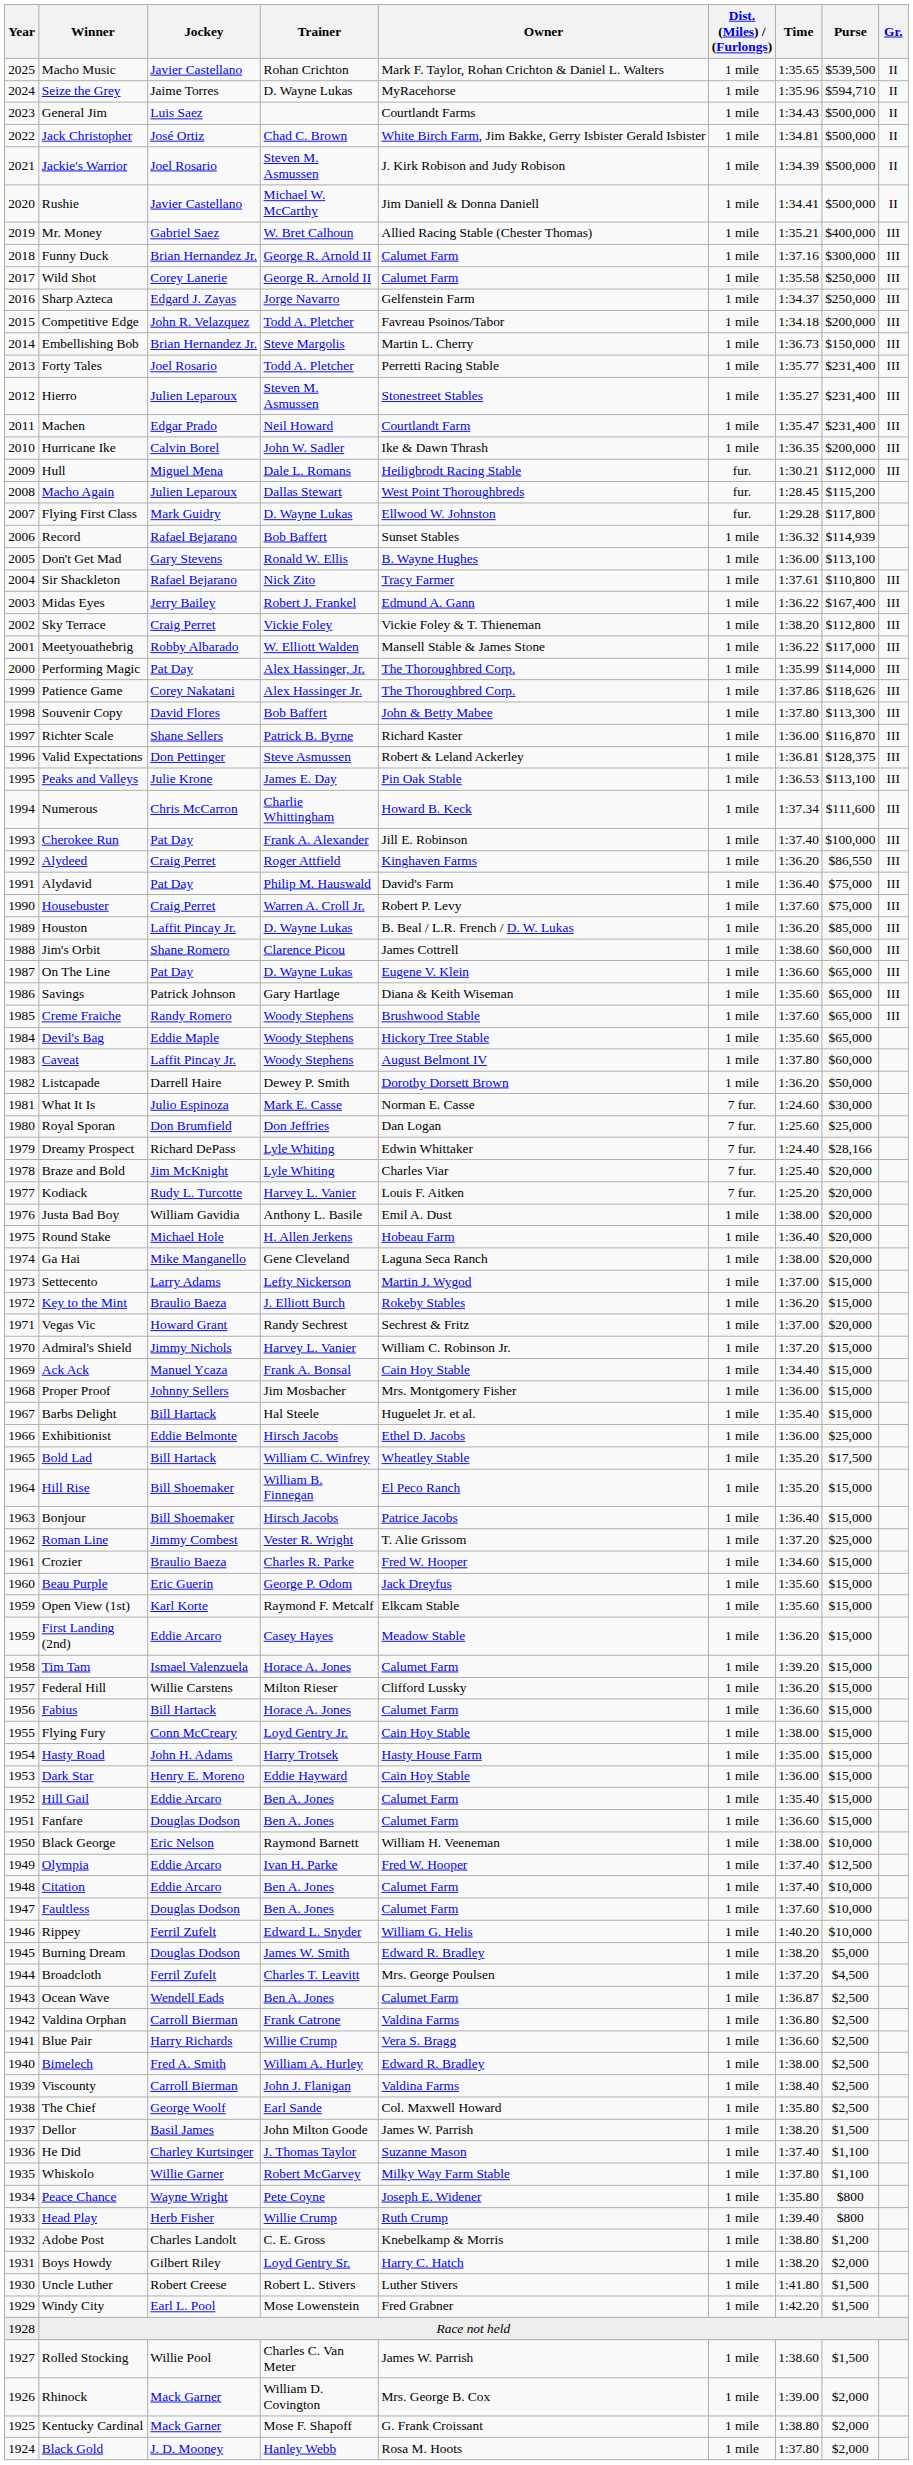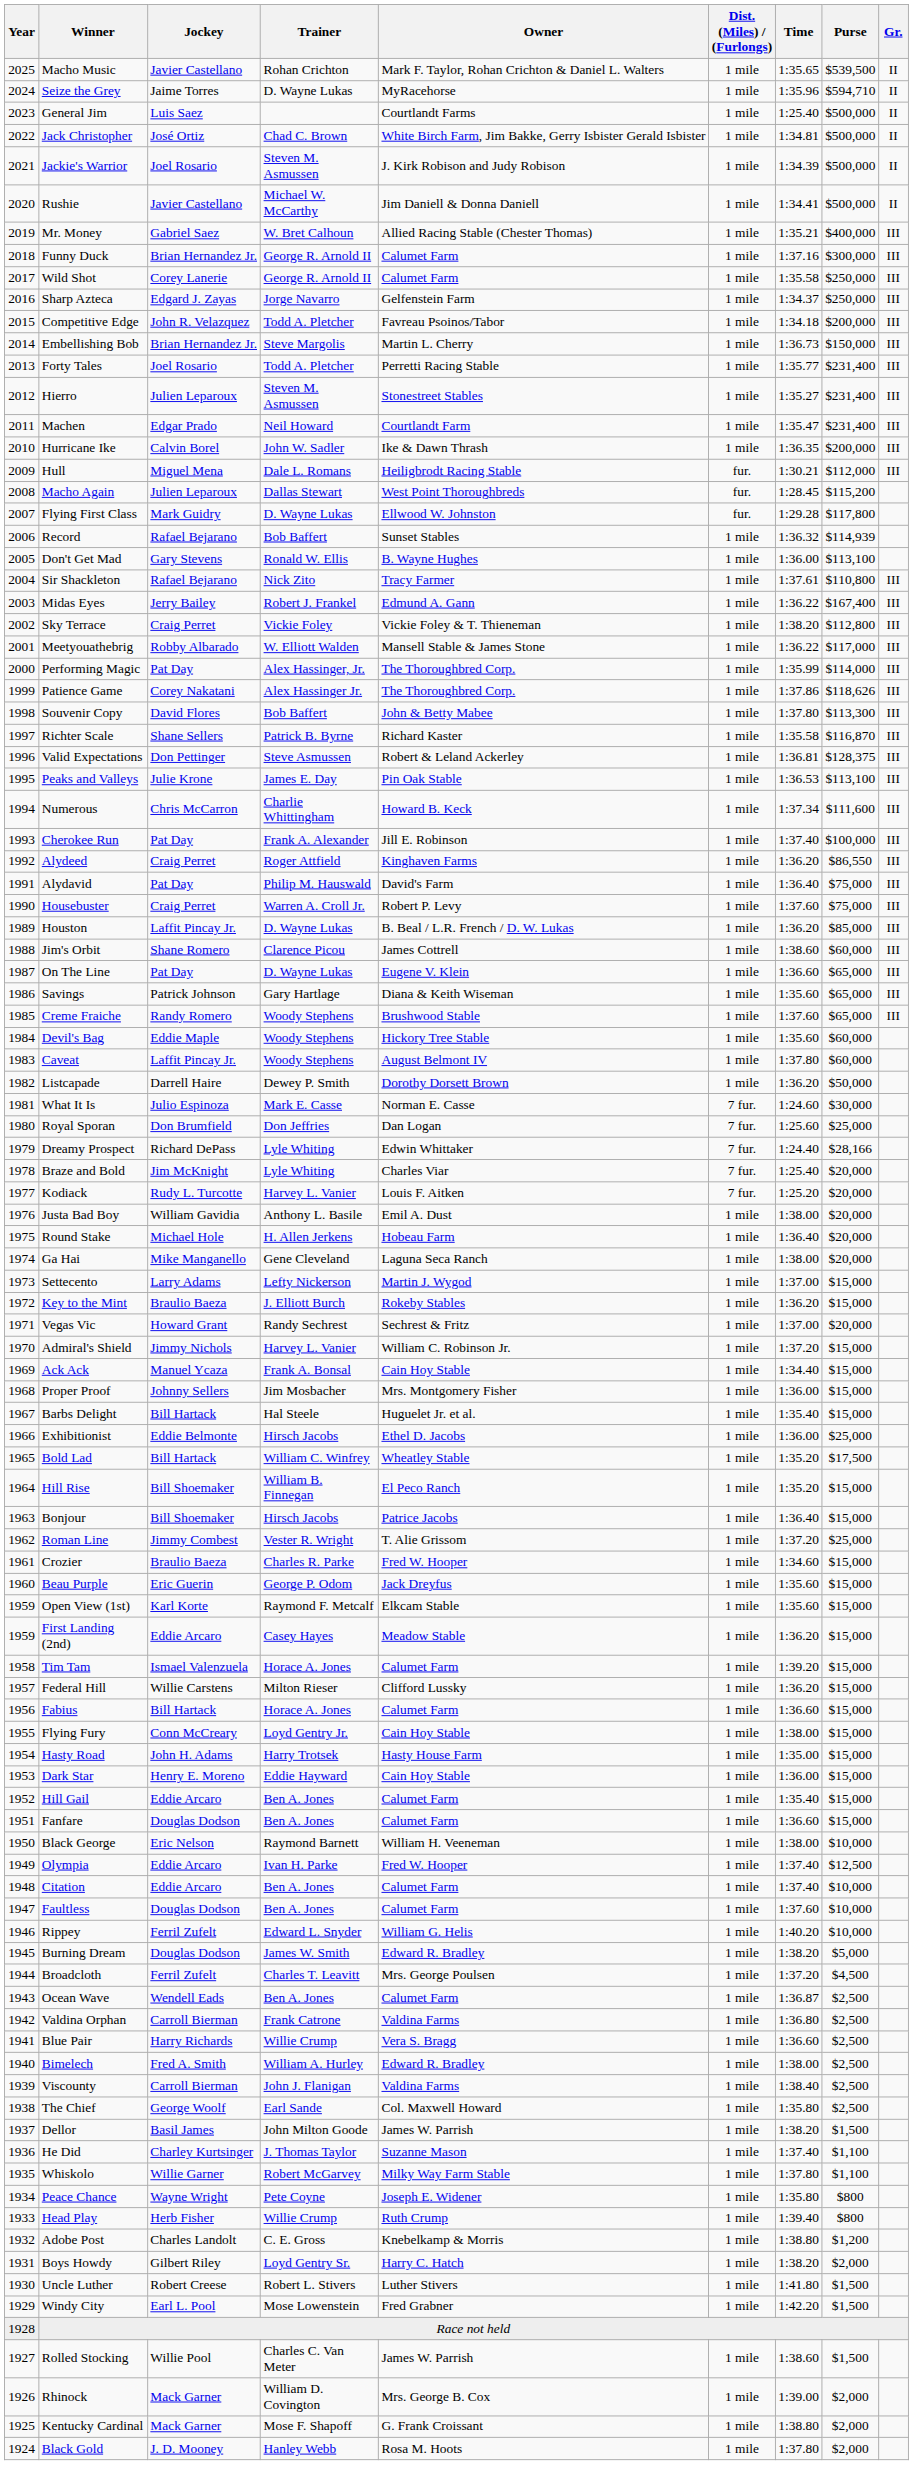General Jim | Time: 1:34.43 -> 1:25.40
Richter Scale | Time: 1:36.00 -> 1:35.58
Devil's Bag | Purse: $65,000 -> $60,000
